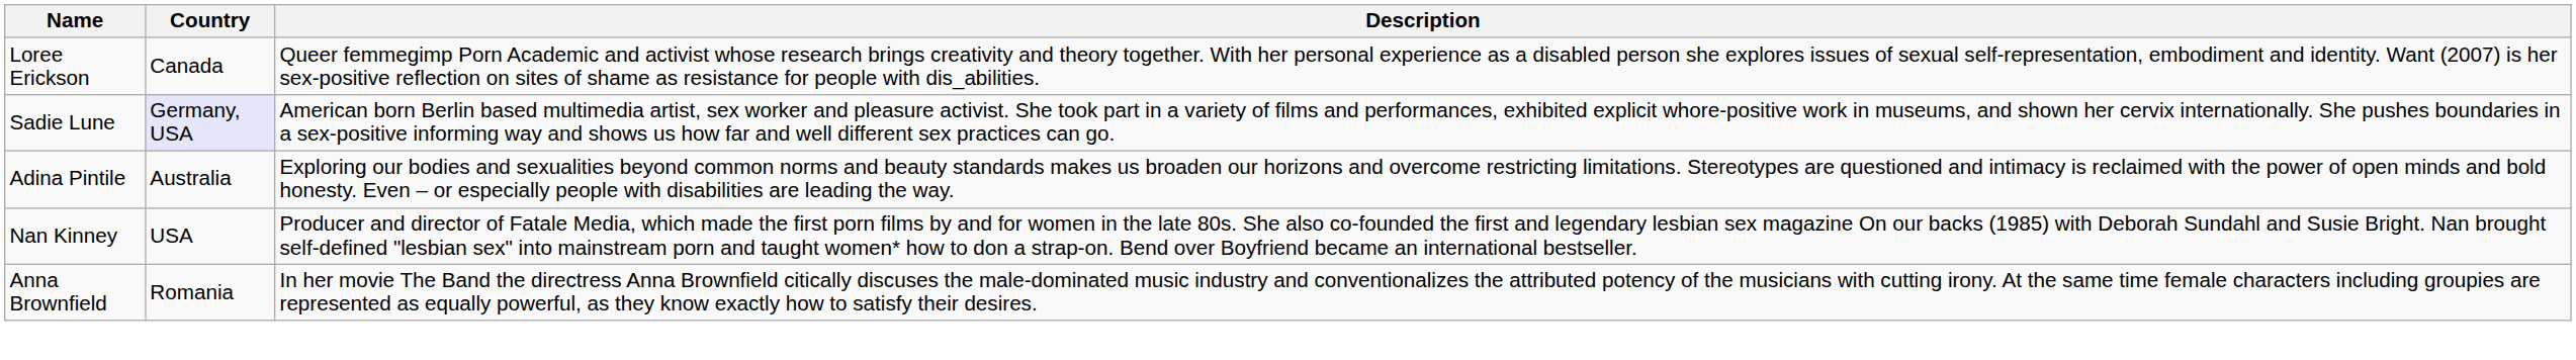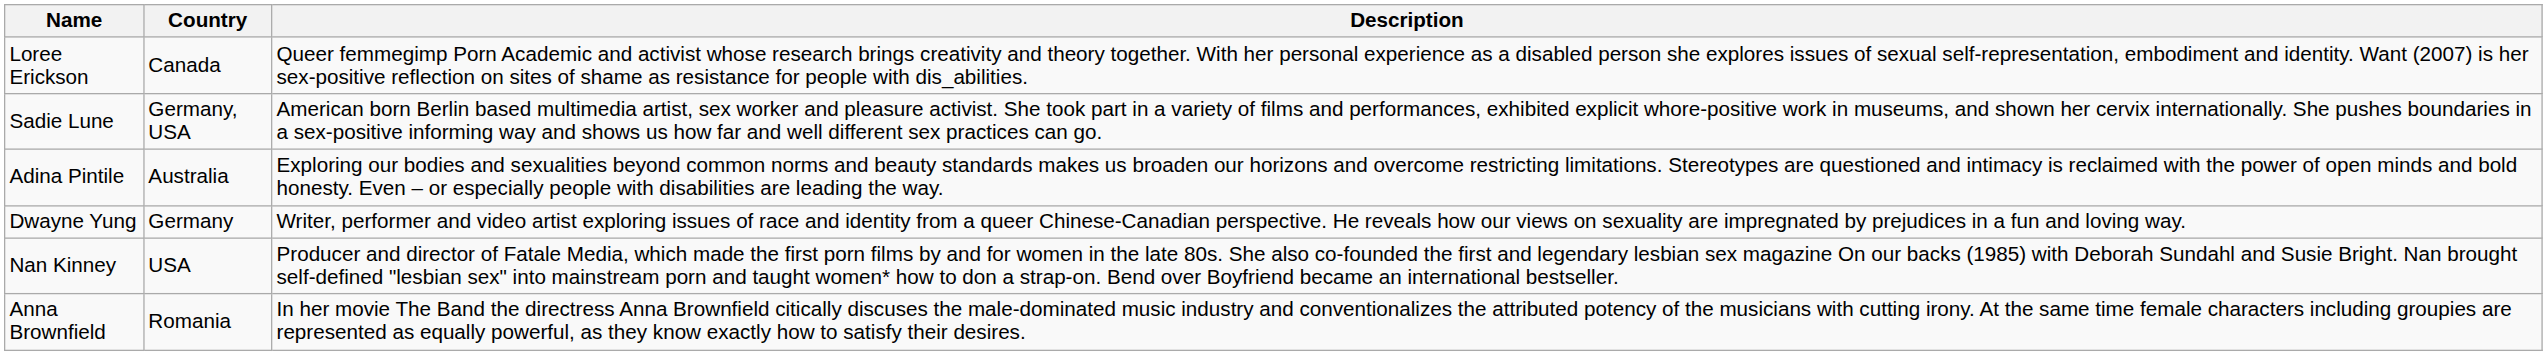Sadie Lune | Country: lavender background -> no background
+ row: Dwayne Yung | Germany | Writer, performer and video artist exploring issues of race and identity from a queer Chinese-Canadian perspective. He reveals how our views on sexuality are impregnated by prejudices in a fun and loving way.
